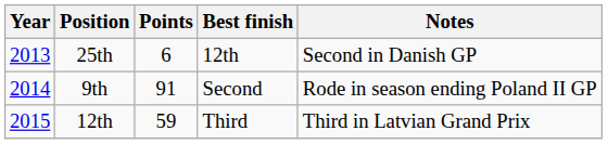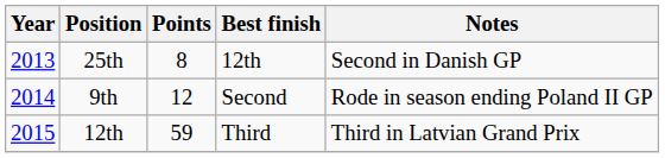25th | Points: 6 -> 8
9th | Points: 91 -> 12
